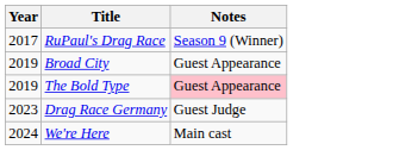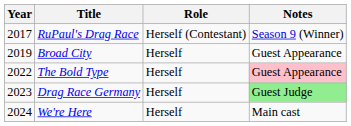+ column: Role | Herself (Contestant) | Herself | Herself | Herself | Herself
The Bold Type | Year: 2019 -> 2022
Drag Race Germany | Notes: no background -> lightgreen background
